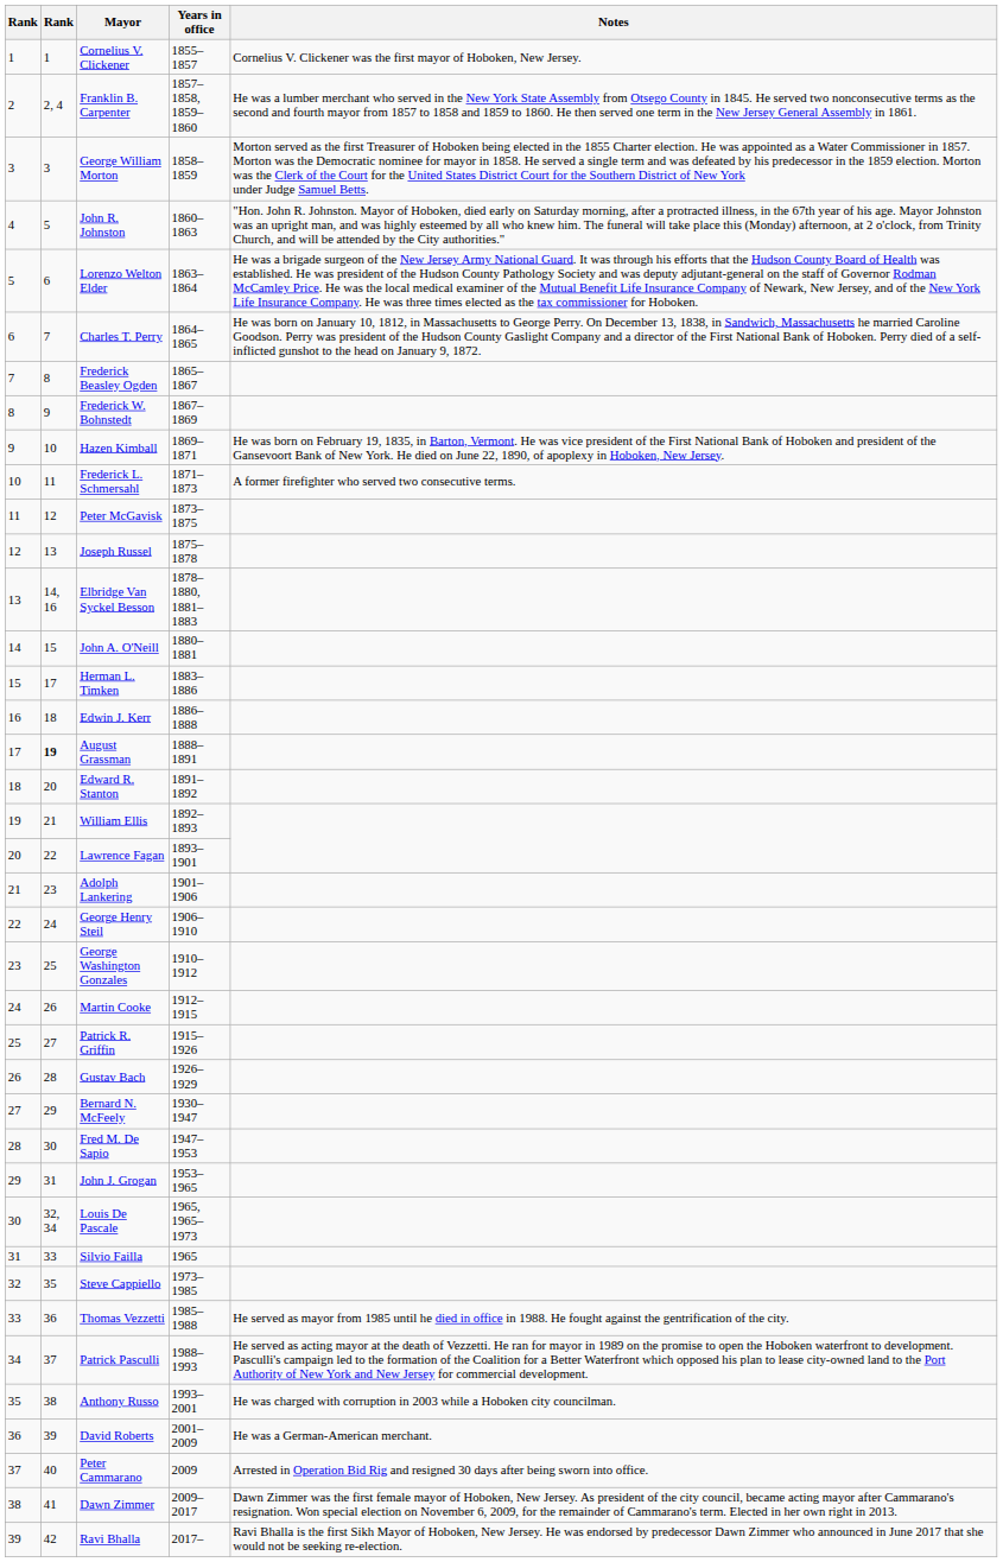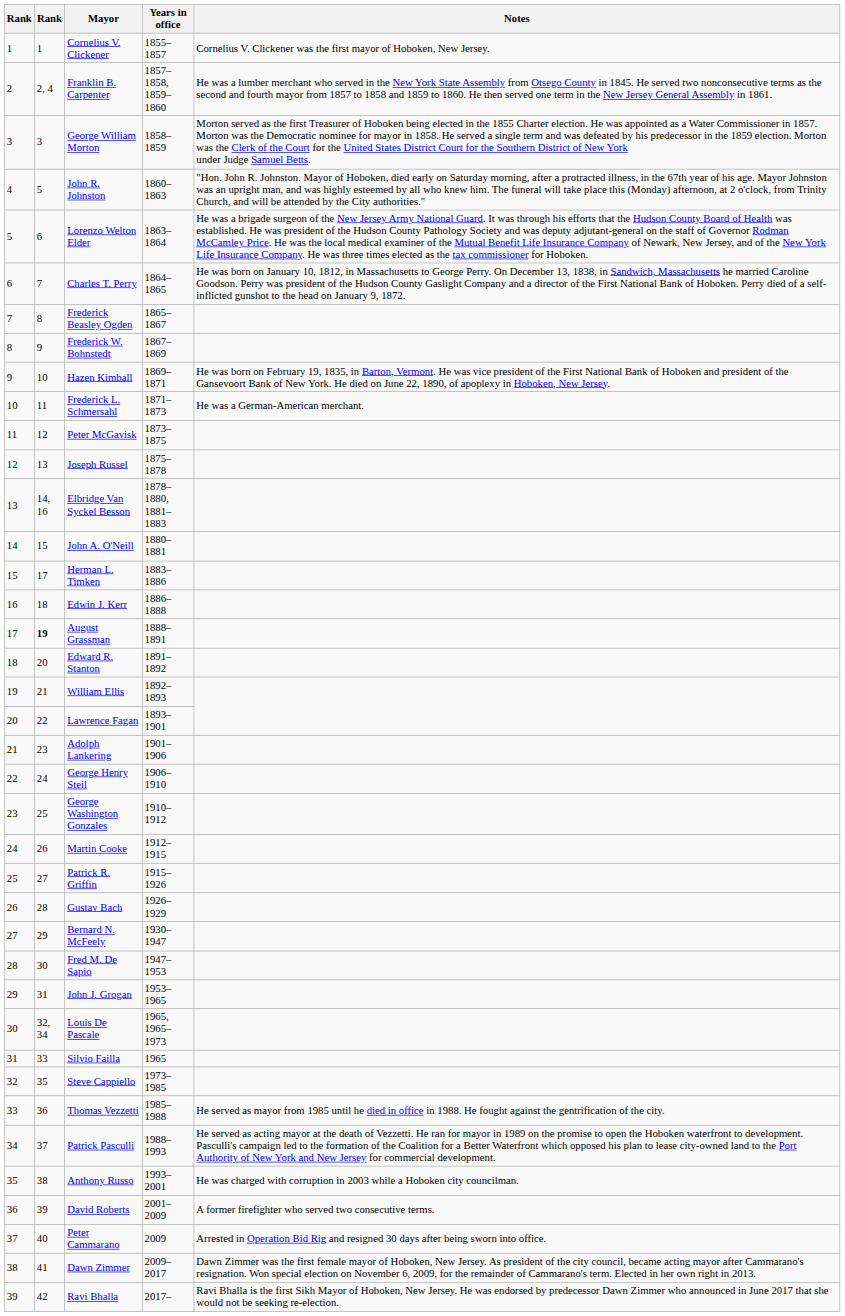Frederick L. Schmersahl | Notes: A former firefighter who served two consecutive terms. -> He was a German-American merchant.
David Roberts | Notes: He was a German-American merchant. -> A former firefighter who served two consecutive terms.
